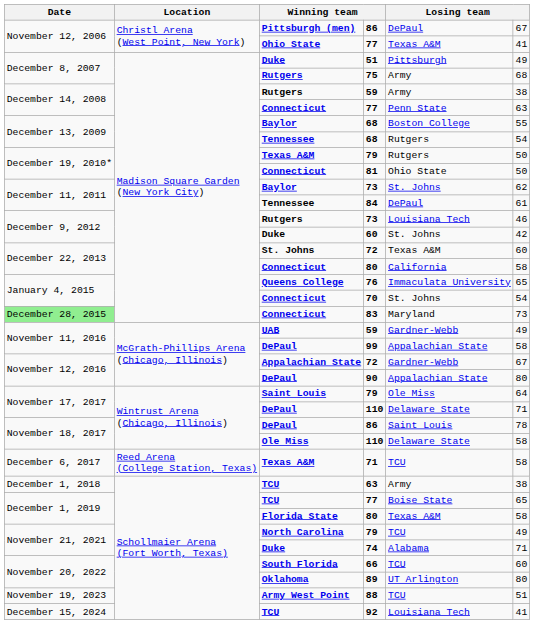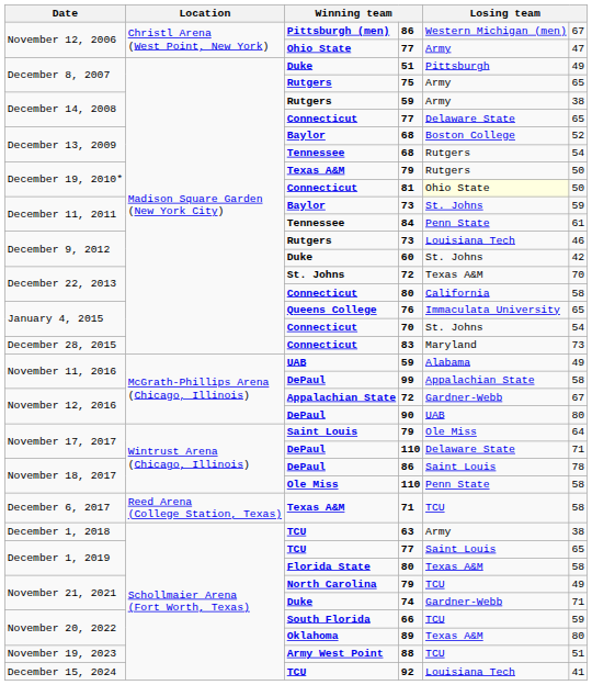Pittsburgh (men) / 86 | column 5: DePaul -> Western Michigan (men)
Ohio State / 77 | column 5: Texas A&M -> Army
Ohio State / 77 | column 6: 41 -> 47
75 | column 6: 68 -> 65
Connecticut / 77 | column 5: Penn State -> Delaware State
Connecticut / 77 | column 6: 63 -> 65
Baylor / 68 | column 6: 55 -> 52
81 | column 5: no background -> lightyellow background
Baylor / 73 | column 6: 62 -> 59
84 | column 5: DePaul -> Penn State
St. Johns / 72 | column 6: 60 -> 70
83 | Date: lightgreen background -> no background
UAB / 59 | column 5: Gardner-Webb -> Alabama
90 | column 5: Appalachian State -> UAB
Ole Miss / 110 | column 5: Delaware State -> Penn State
TCU / 77 | column 5: Boise State -> Saint Louis
74 | column 5: Alabama -> Gardner-Webb
66 | column 6: 60 -> 59
89 | column 5: UT Arlington -> Texas A&M
